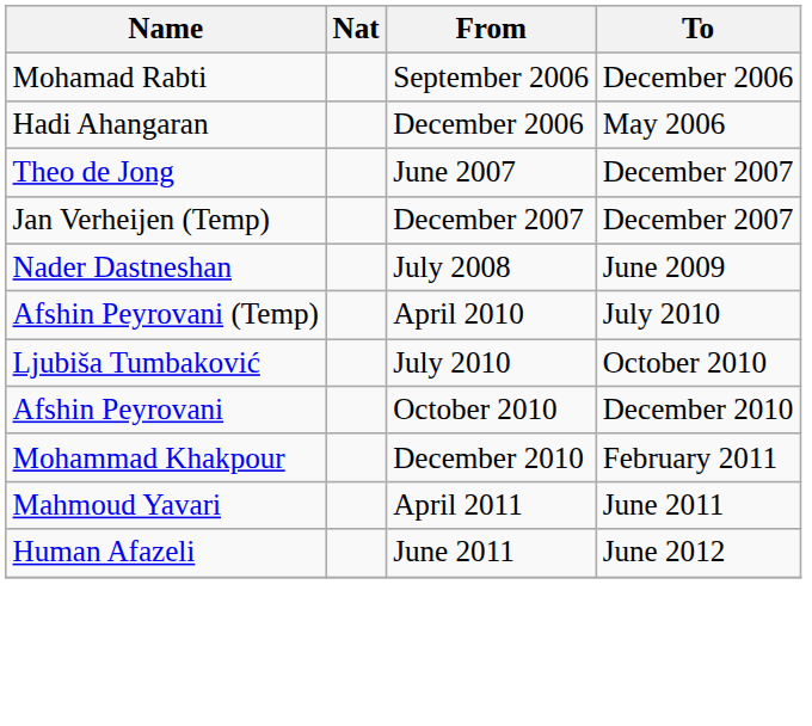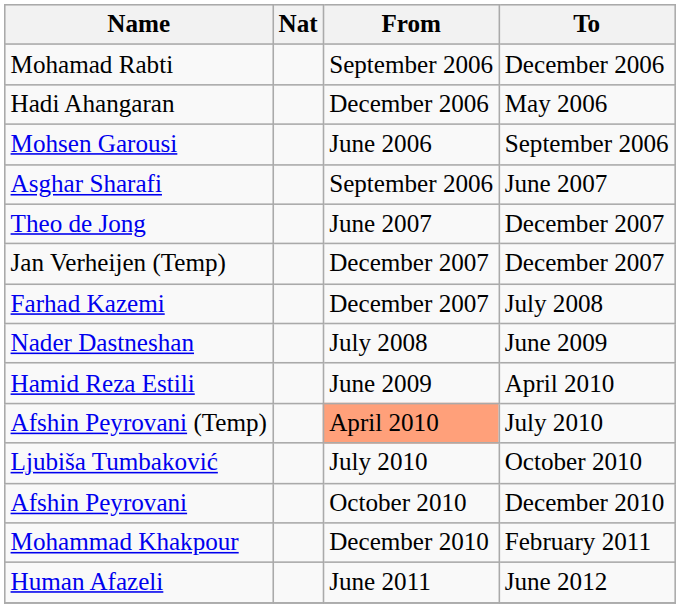+ row: Mohsen Garousi | June 2006 | September 2006
+ row: Asghar Sharafi | September 2006 | June 2007
+ row: Farhad Kazemi | December 2007 | July 2008
+ row: Hamid Reza Estili | June 2009 | April 2010
Afshin Peyrovani (Temp) | From: no background -> lightsalmon background
- row: Mahmoud Yavari | April 2011 | June 2011
